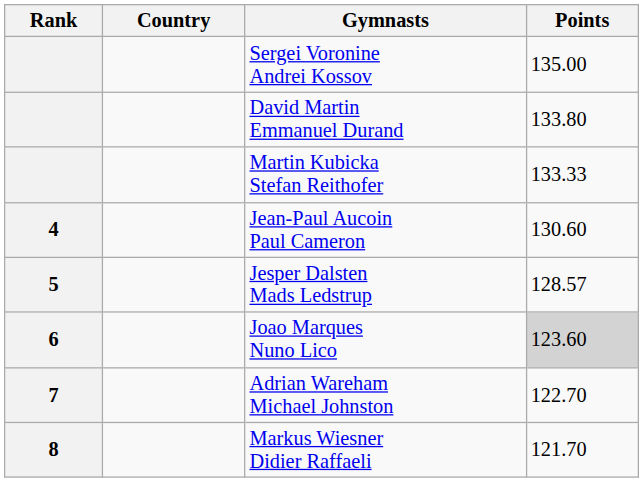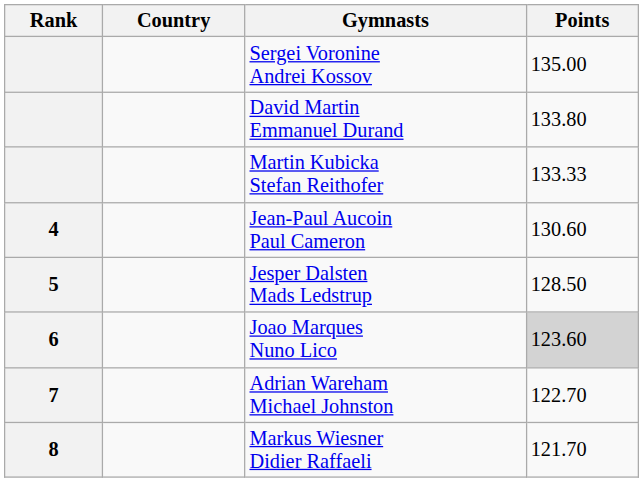Jesper Dalsten Mads Ledstrup | Points: 128.57 -> 128.50
